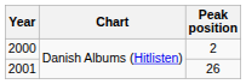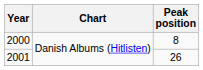2000 | Peak position: 2 -> 8
